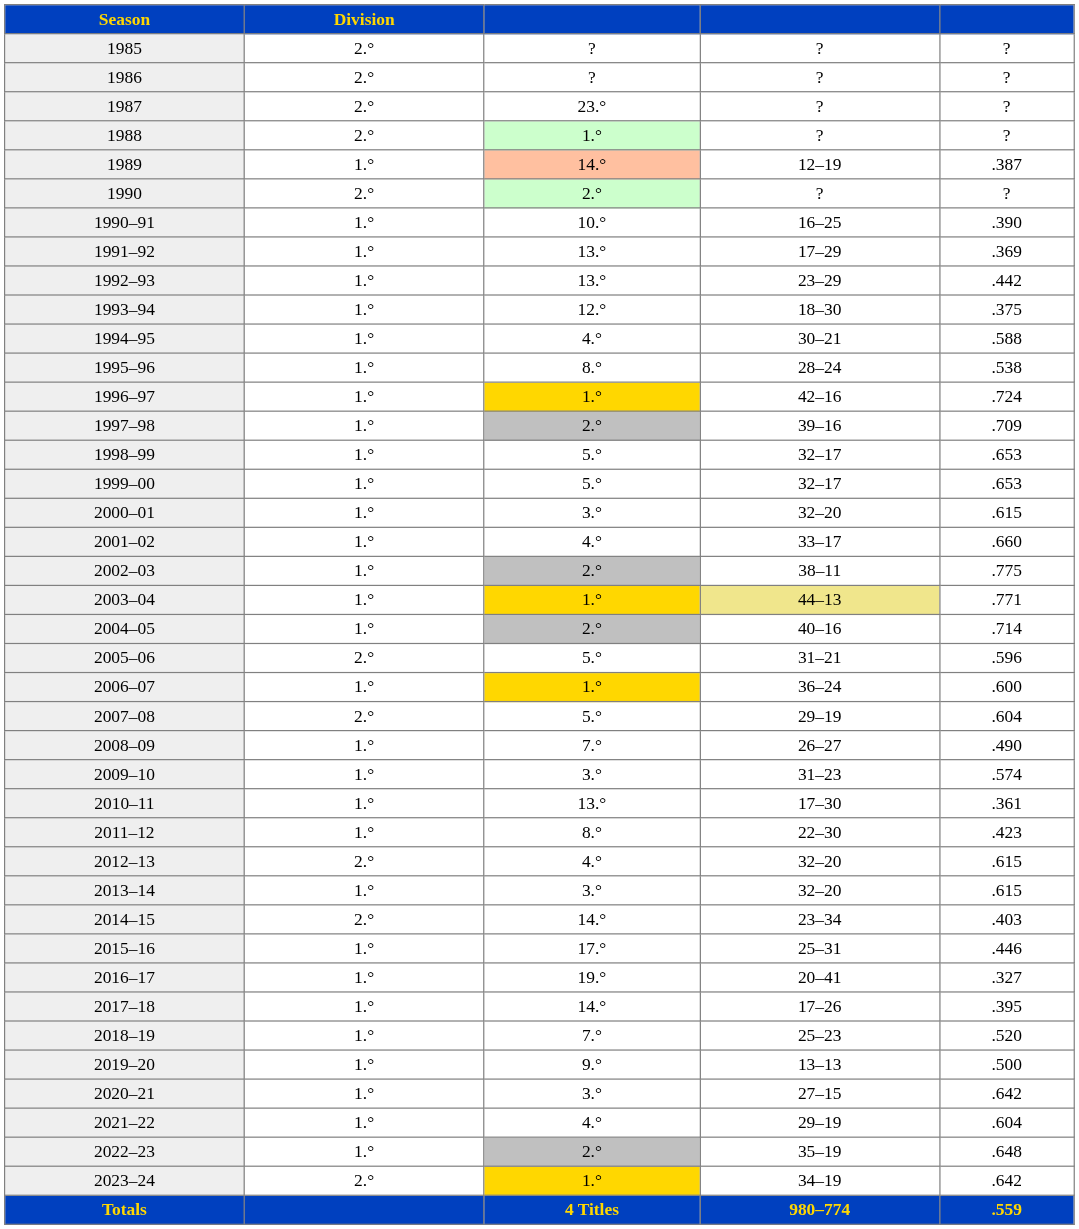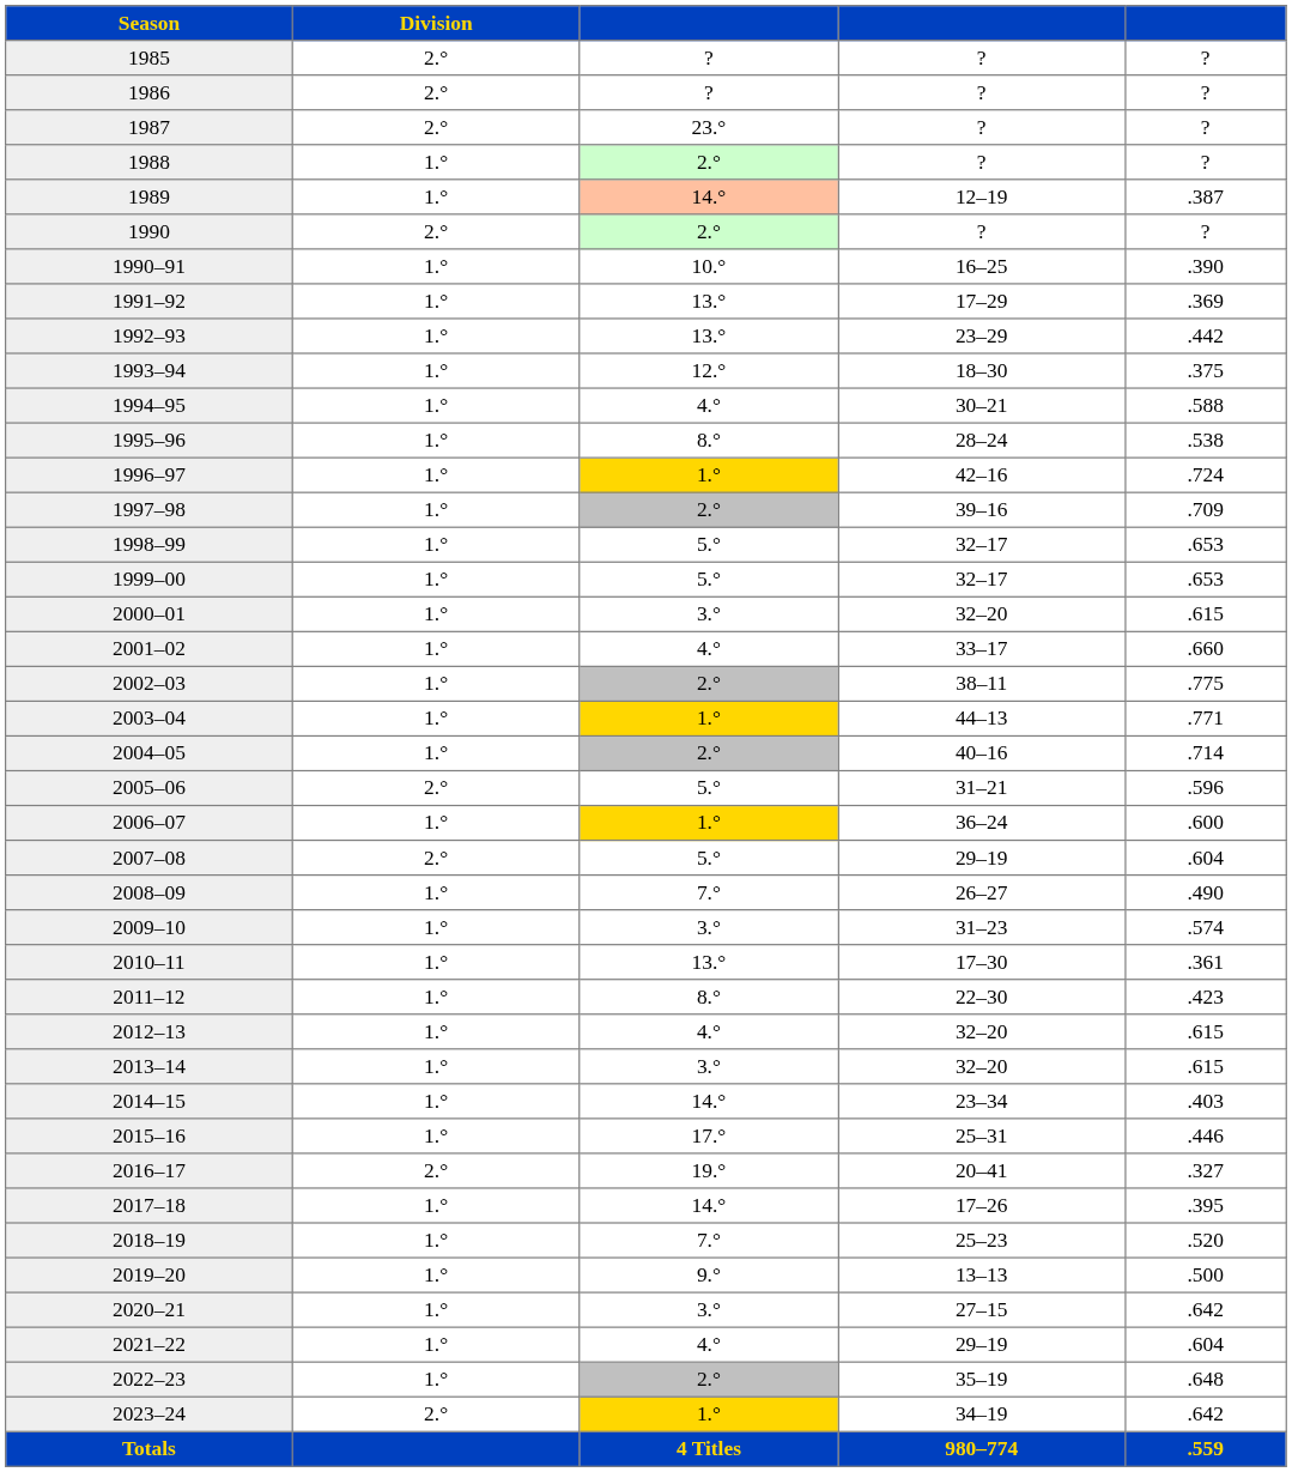1988 | Division: 2.° -> 1.°
1988 | column 3: 1.° -> 2.°
2003–04 | column 4: khaki background -> no background
2012–13 | Division: 2.° -> 1.°
2014–15 | Division: 2.° -> 1.°
2016–17 | Division: 1.° -> 2.°
